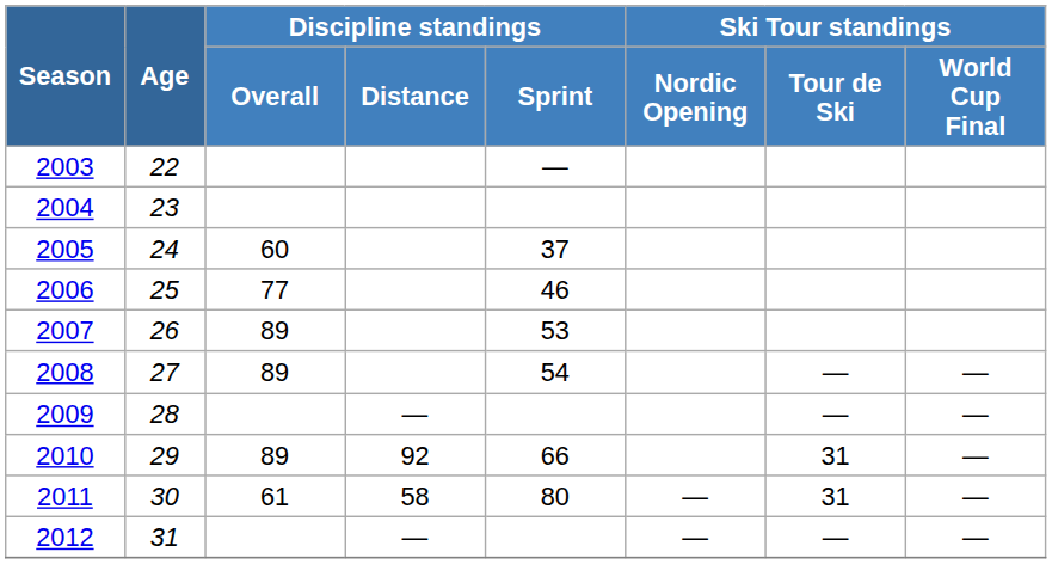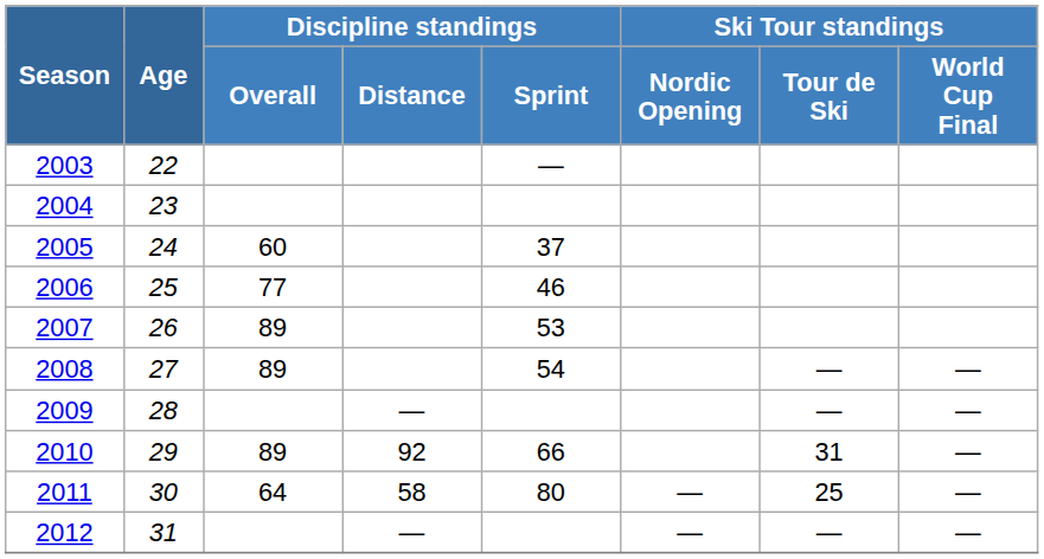2011 | Discipline standings / Overall: 61 -> 64
2011 | Ski Tour standings / Tour de Ski: 31 -> 25
